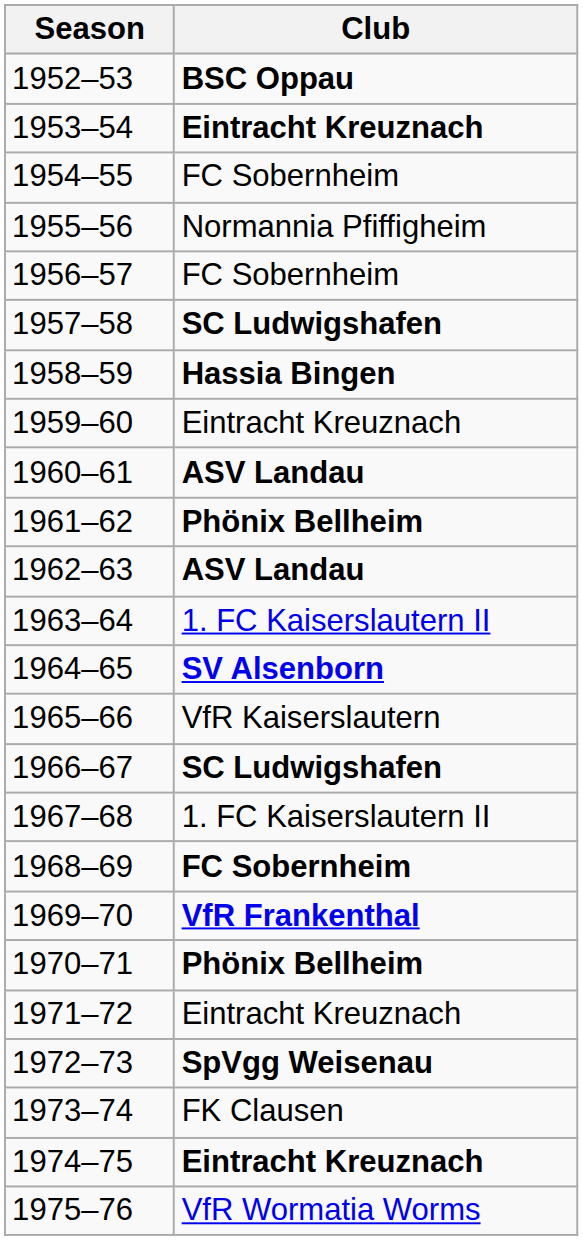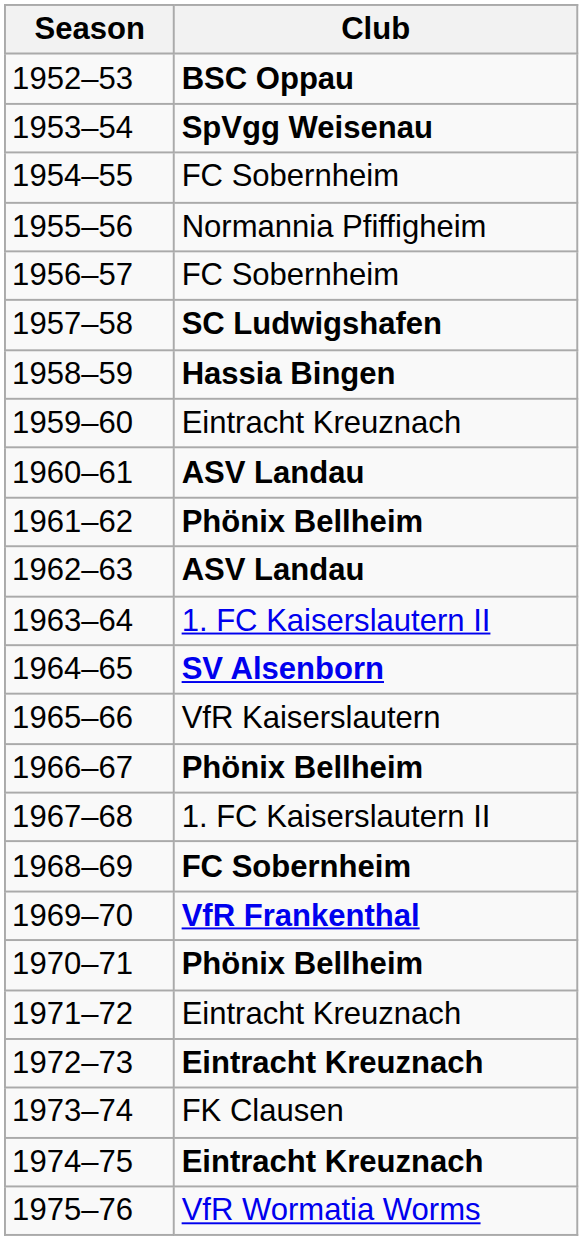1953–54 | Club: Eintracht Kreuznach -> SpVgg Weisenau
1966–67 | Club: SC Ludwigshafen -> Phönix Bellheim
1972–73 | Club: SpVgg Weisenau -> Eintracht Kreuznach
